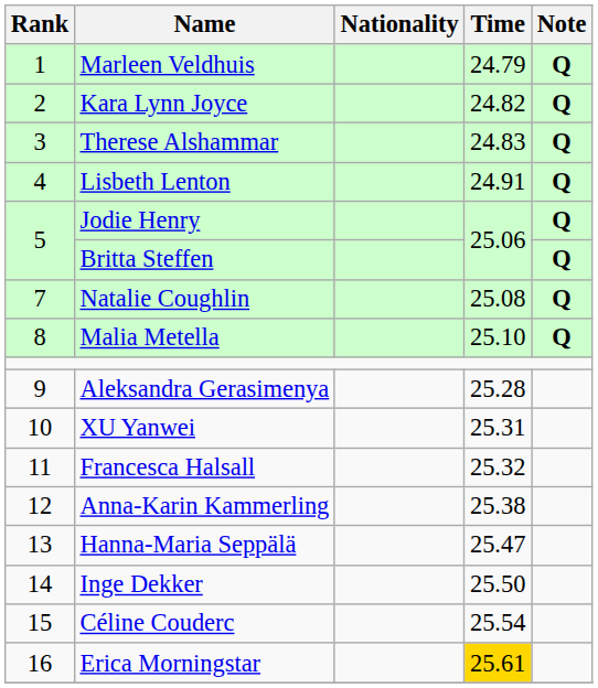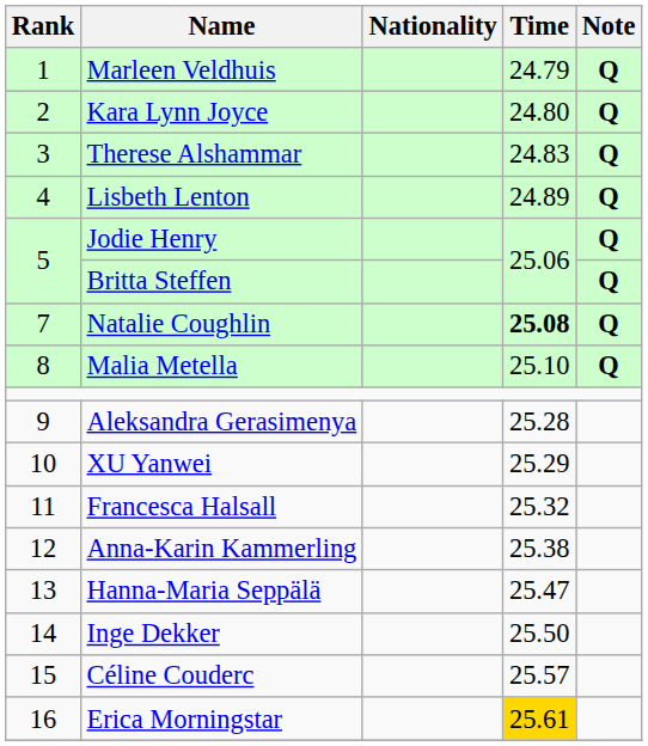Kara Lynn Joyce | Time: 24.82 -> 24.80
Lisbeth Lenton | Time: 24.91 -> 24.89
Natalie Coughlin | Time: normal -> bold
XU Yanwei | Time: 25.31 -> 25.29
Céline Couderc | Time: 25.54 -> 25.57
